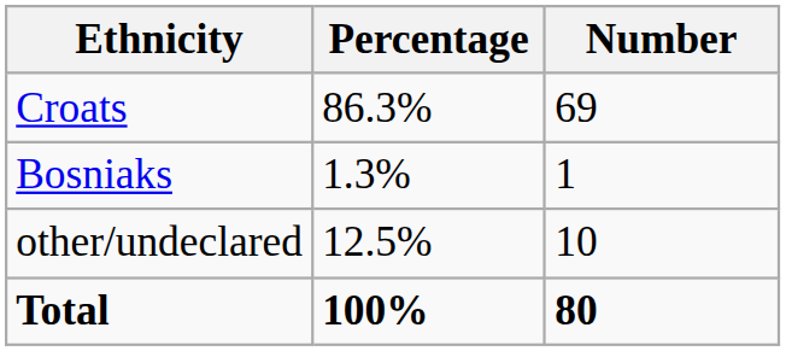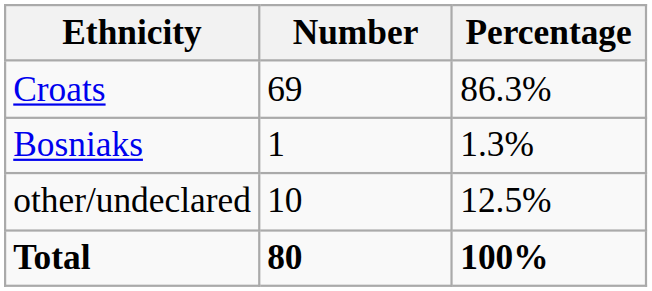columns swapped: Number <-> Percentage
